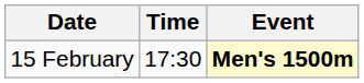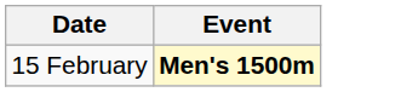- column: Time | 17:30
